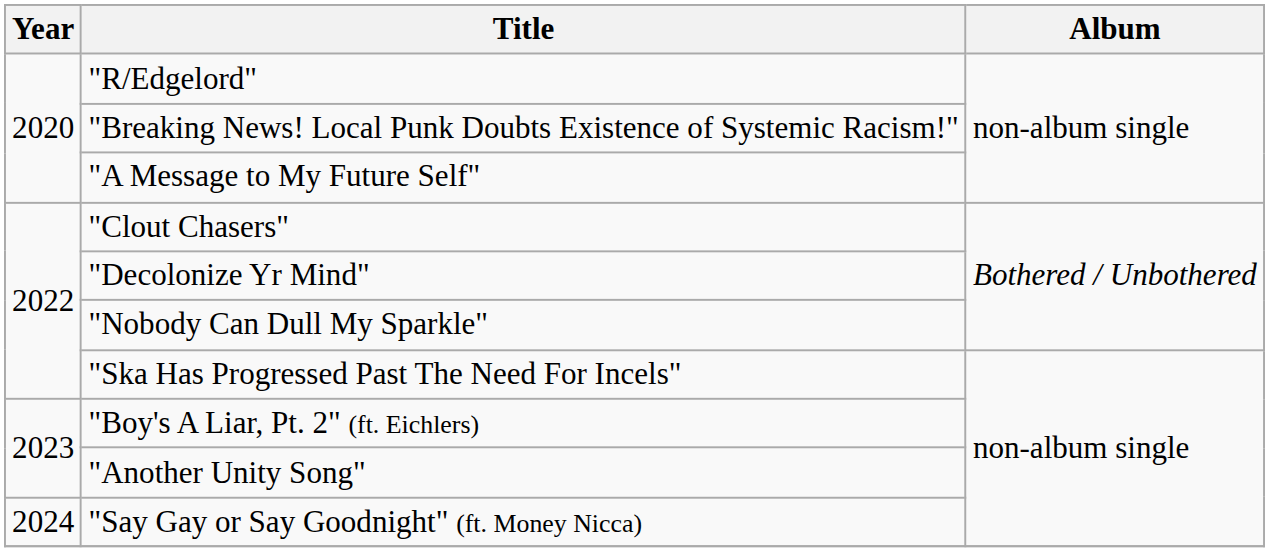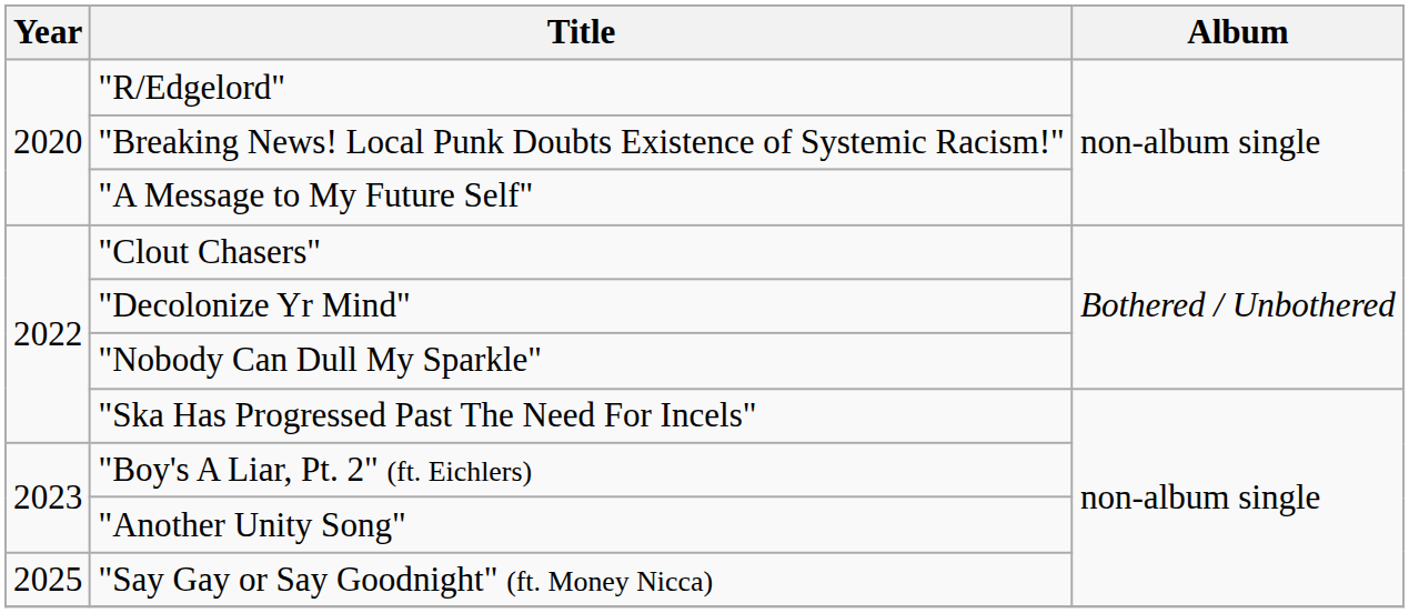"Say Gay or Say Goodnight" (ft. Money Nicca) | Year: 2024 -> 2025
